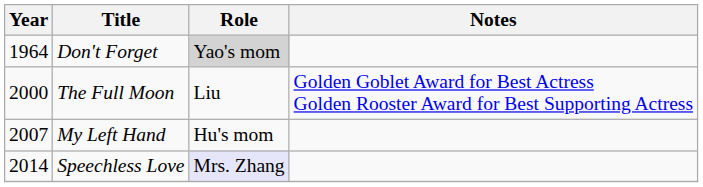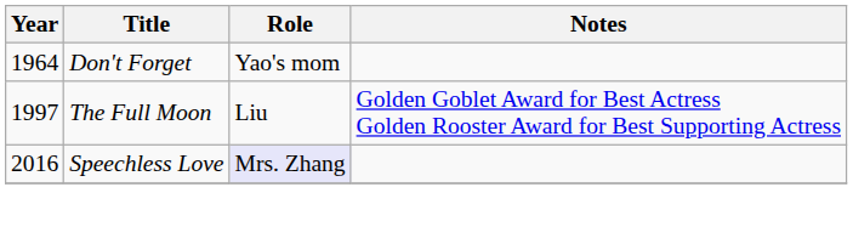Don't Forget | Role: lightgrey background -> no background
The Full Moon | Year: 2000 -> 1997
- row: 2007 | My Left Hand | Hu's mom
Speechless Love | Year: 2014 -> 2016
